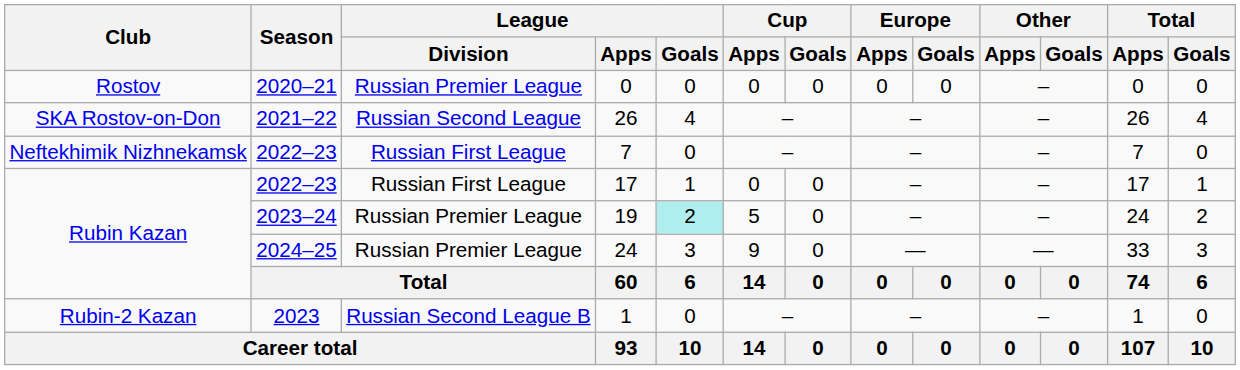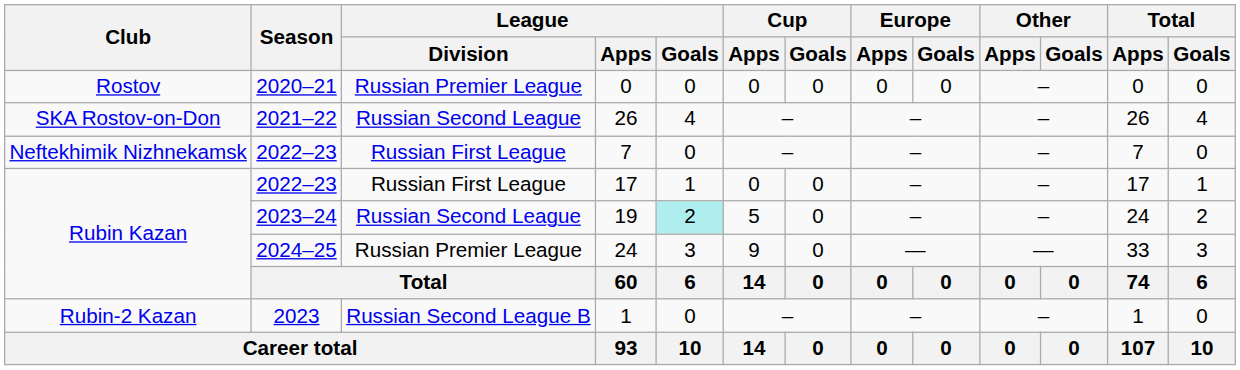19 | League / Division: Russian Premier League -> Russian Second League
